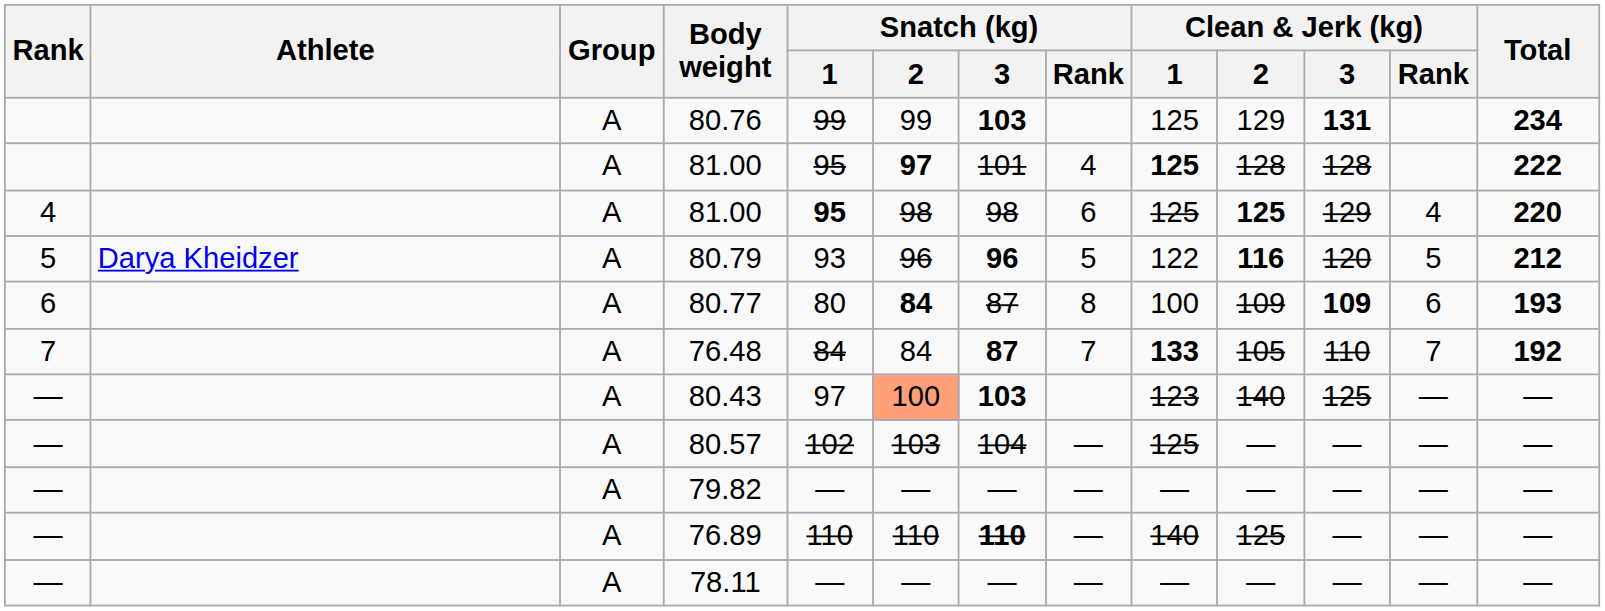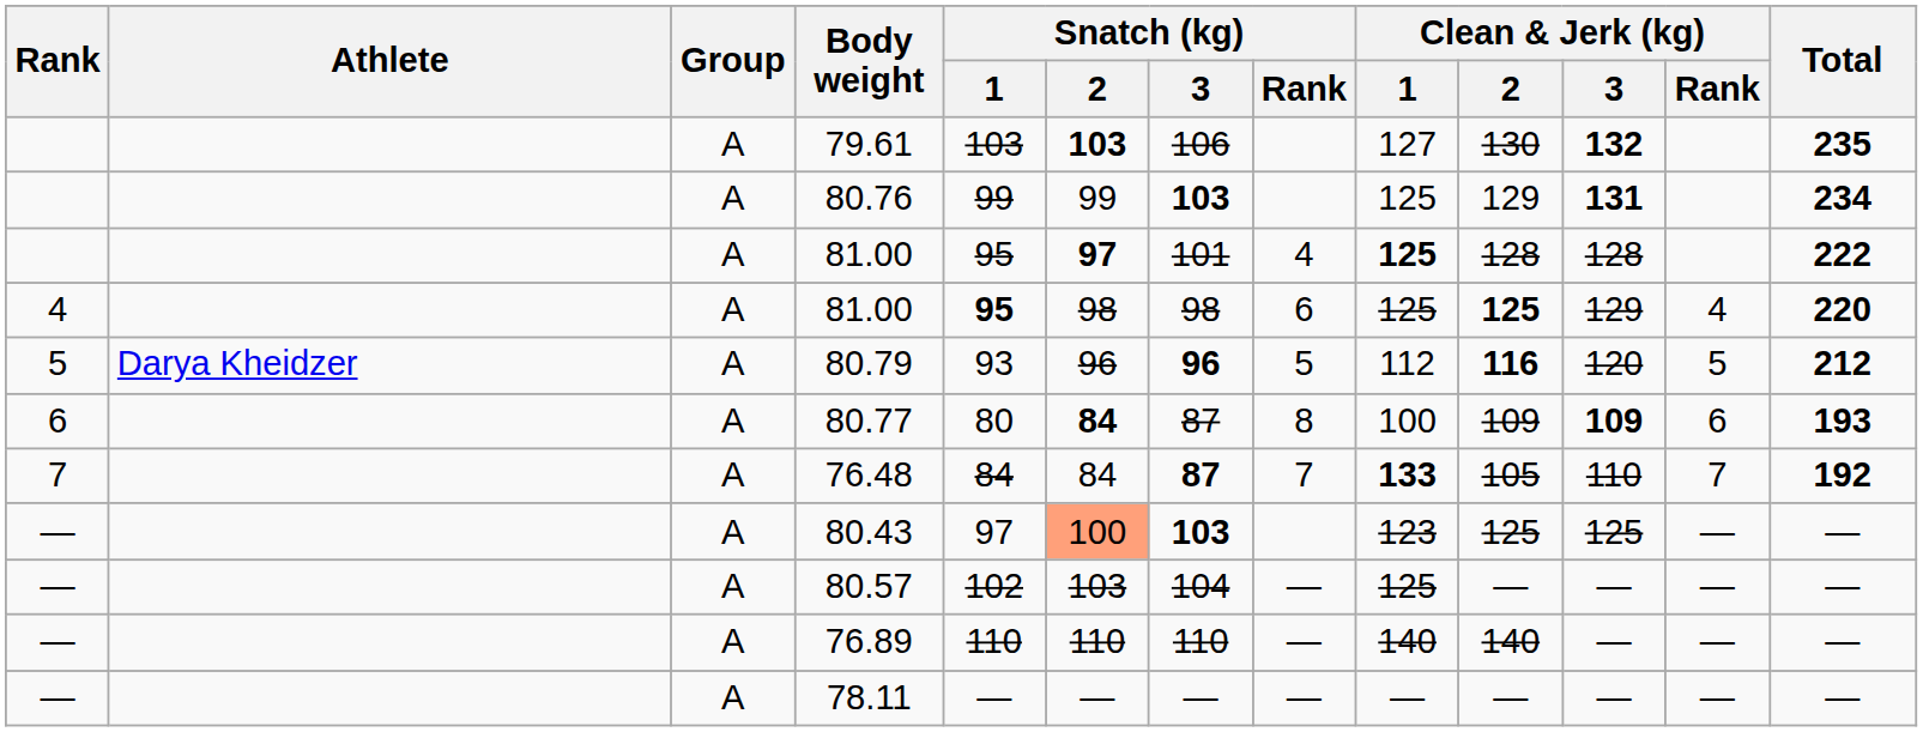+ row: A | 79.61 | 103 | 103 | 106 | 127 | 130 | 132 | 235
80.79 | Clean & Jerk (kg) / 1: 122 -> 112
80.43 | Clean & Jerk (kg) / 2: 140 -> 125
- row: — | A | 79.82 | — | — | — | — | — | — | — | — | —
76.89 | Snatch (kg) / 3: bold -> normal
76.89 | Clean & Jerk (kg) / 2: 125 -> 140
